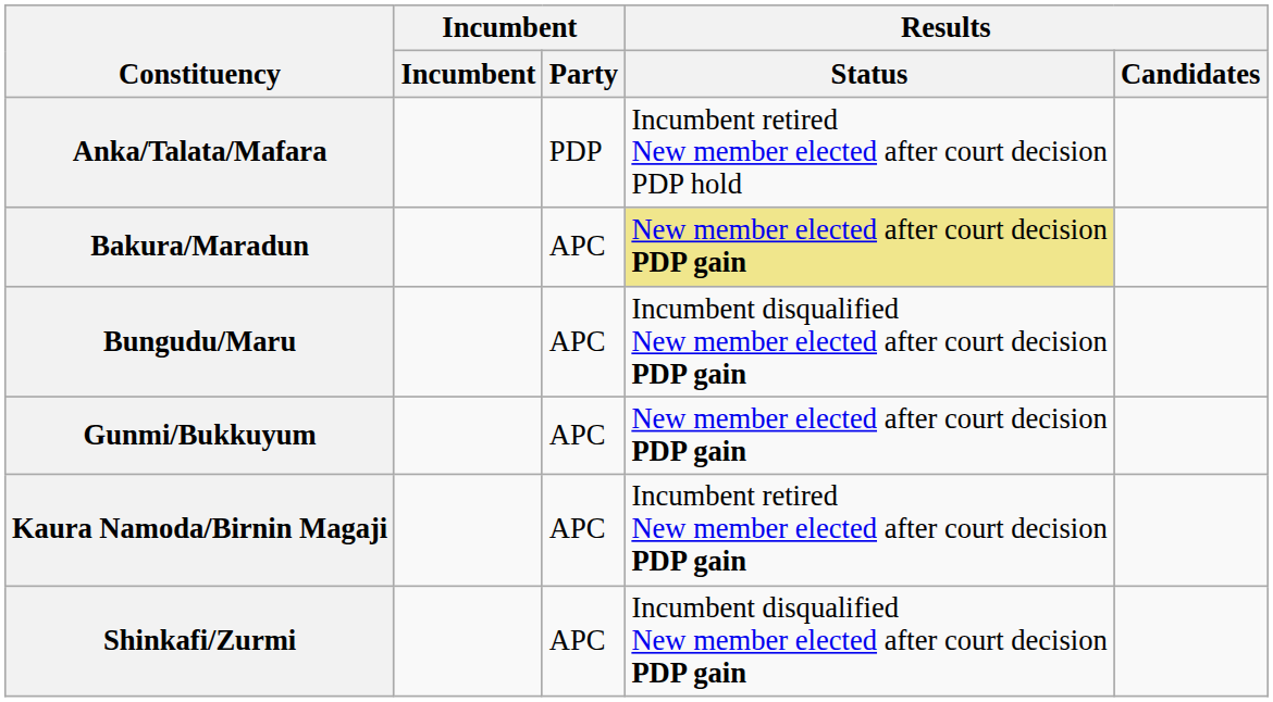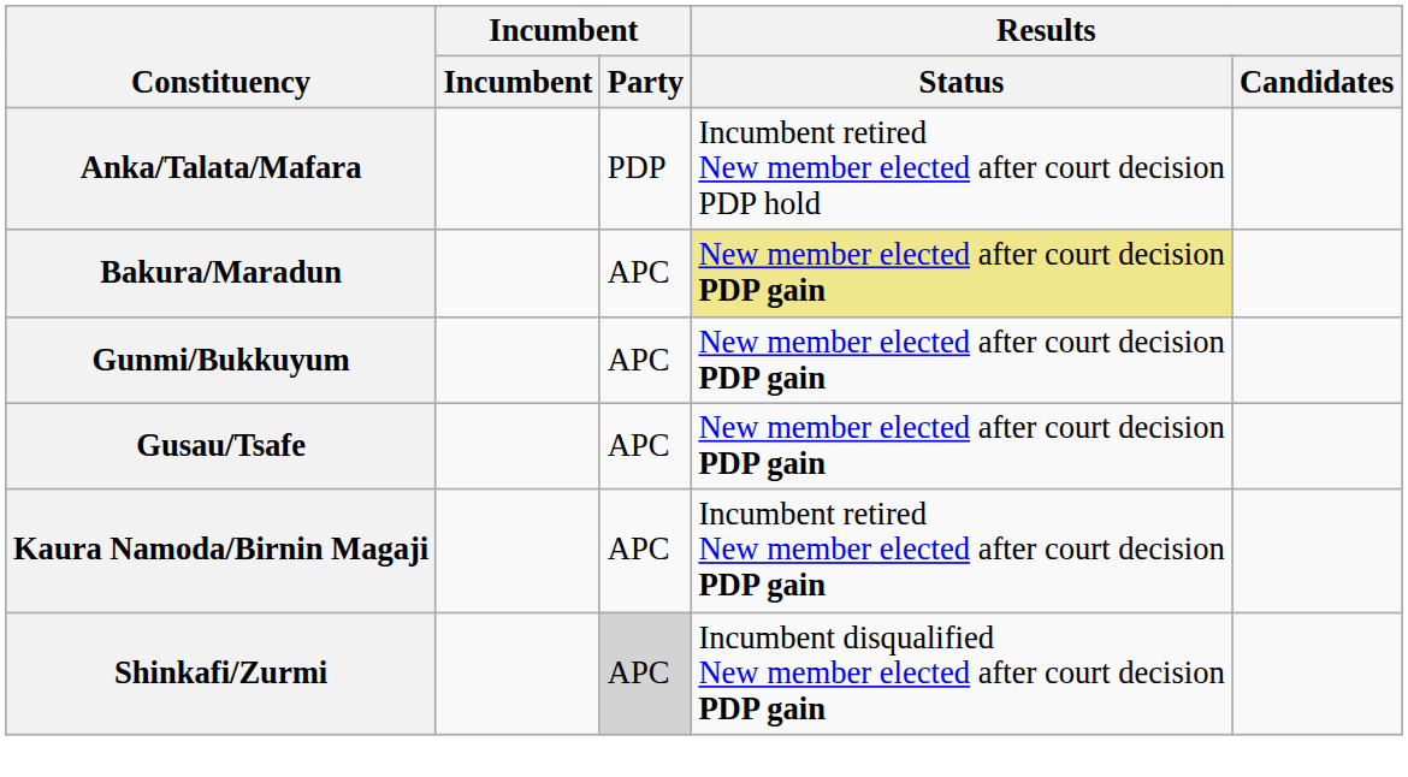- row: Bungudu/Maru | APC | Incumbent disqualified New member elected after court decision PDP gain
+ row: Gusau/Tsafe | APC | New member elected after court decision PDP gain
Shinkafi/Zurmi | Incumbent / Party: no background -> lightgrey background
